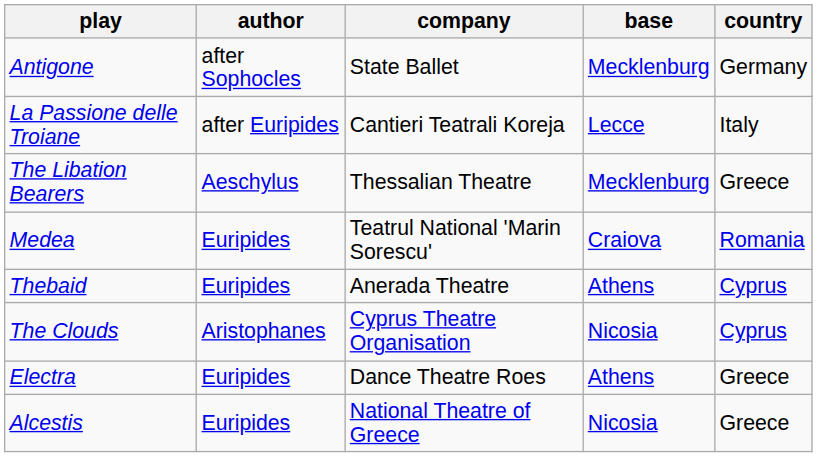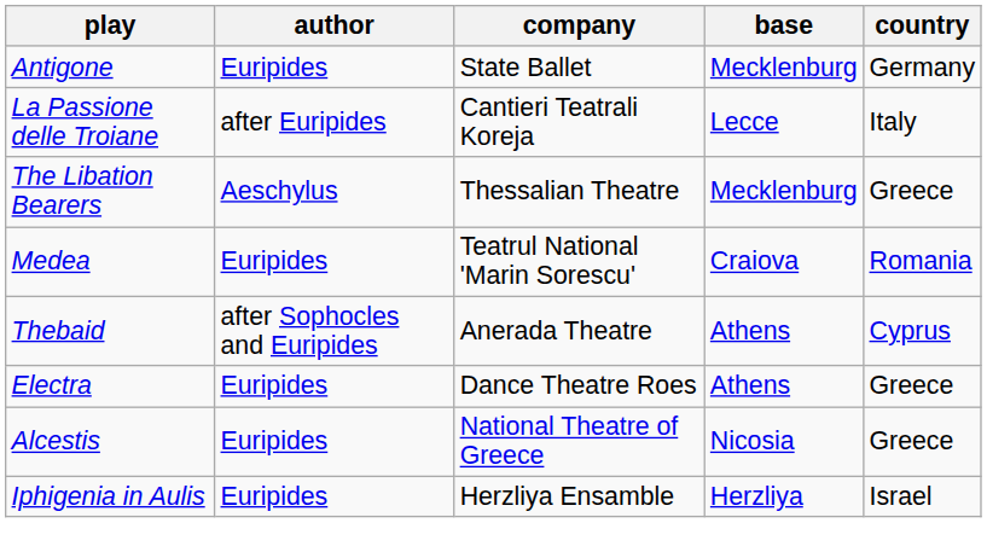Antigone | author: after Sophocles -> Euripides
Thebaid | author: Euripides -> after Sophocles and Euripides
- row: The Clouds | Aristophanes | Cyprus Theatre Organisation | Nicosia | Cyprus
+ row: Iphigenia in Aulis | Euripides | Herzliya Ensamble | Herzliya | Israel
